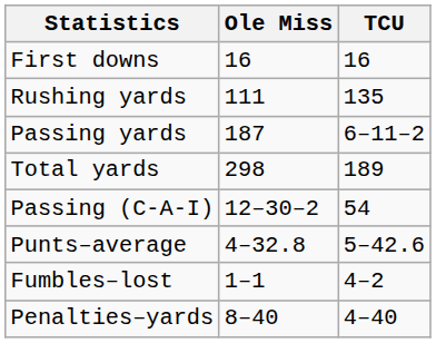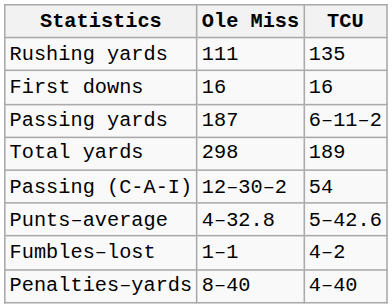rows swapped: First downs <-> Rushing yards
